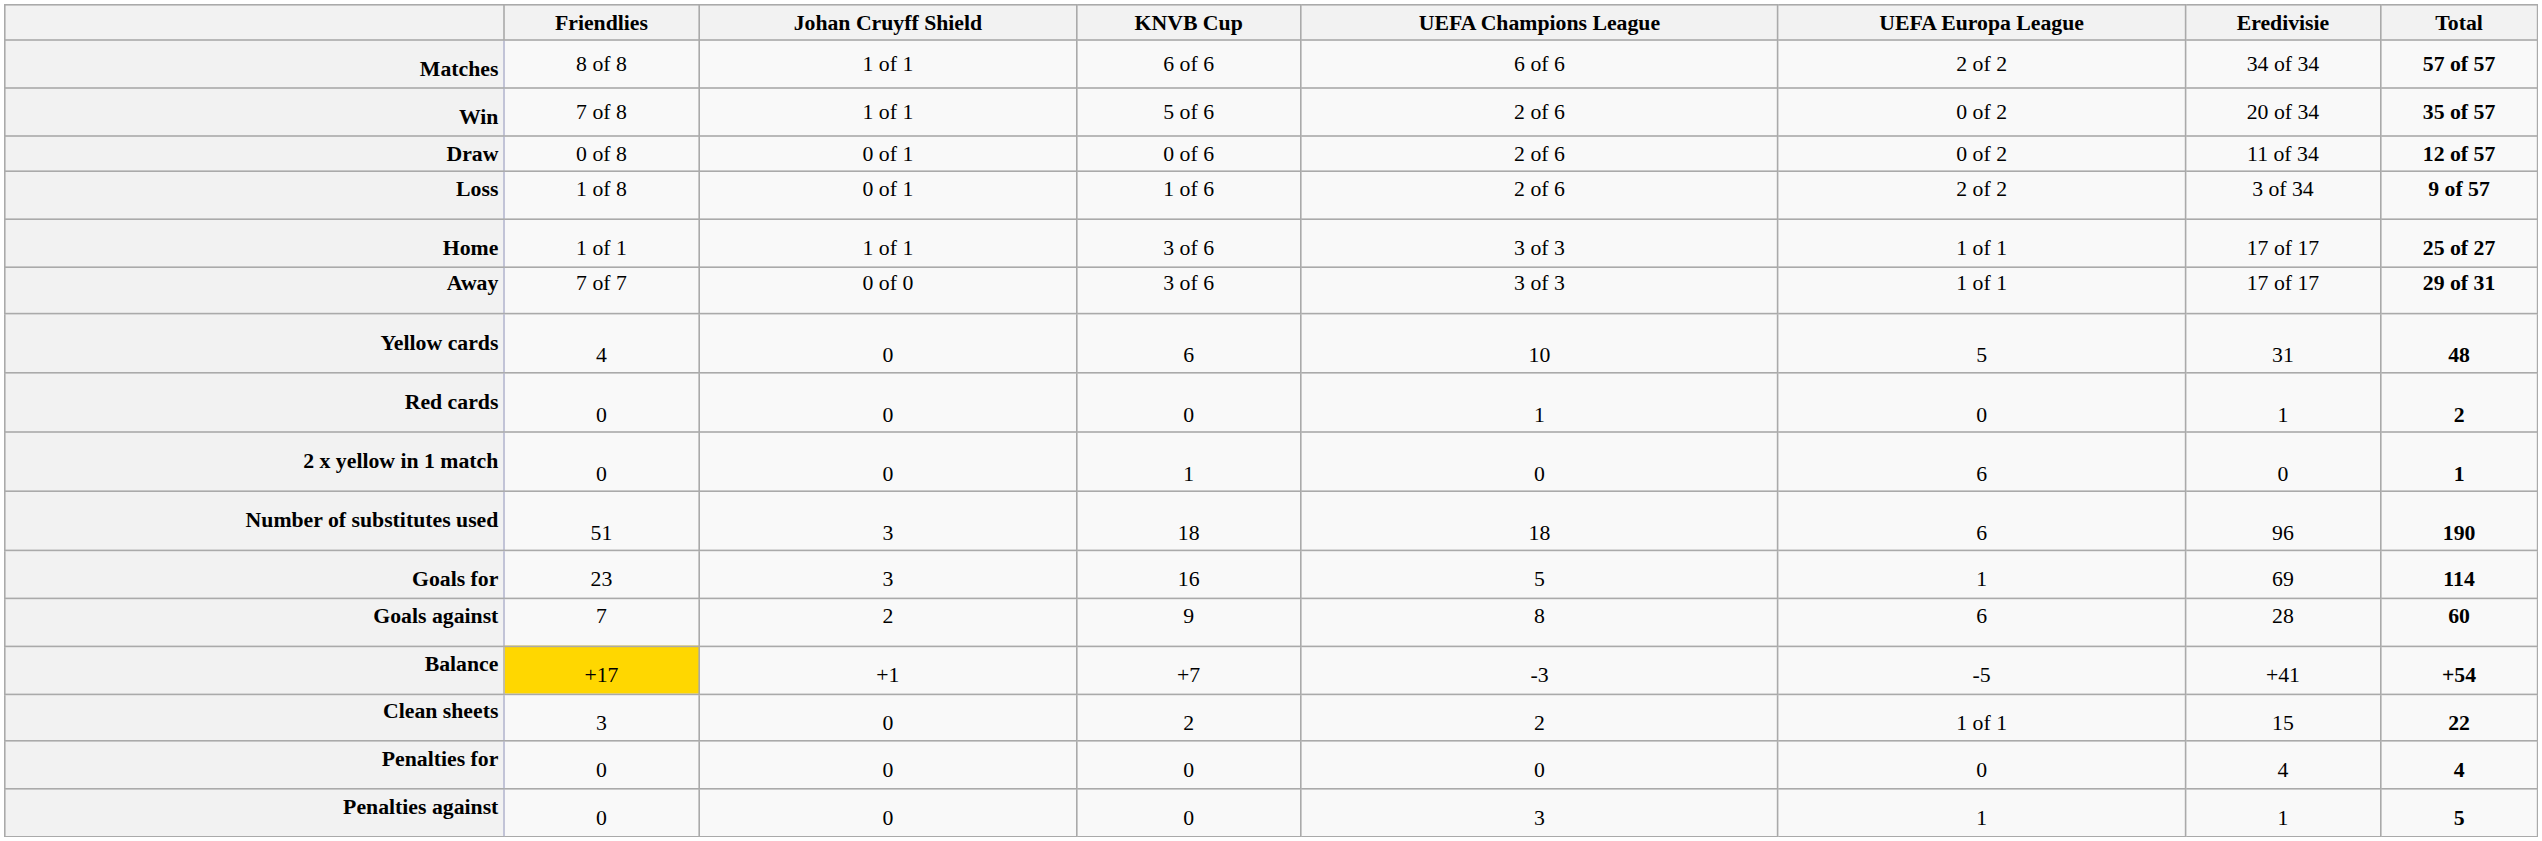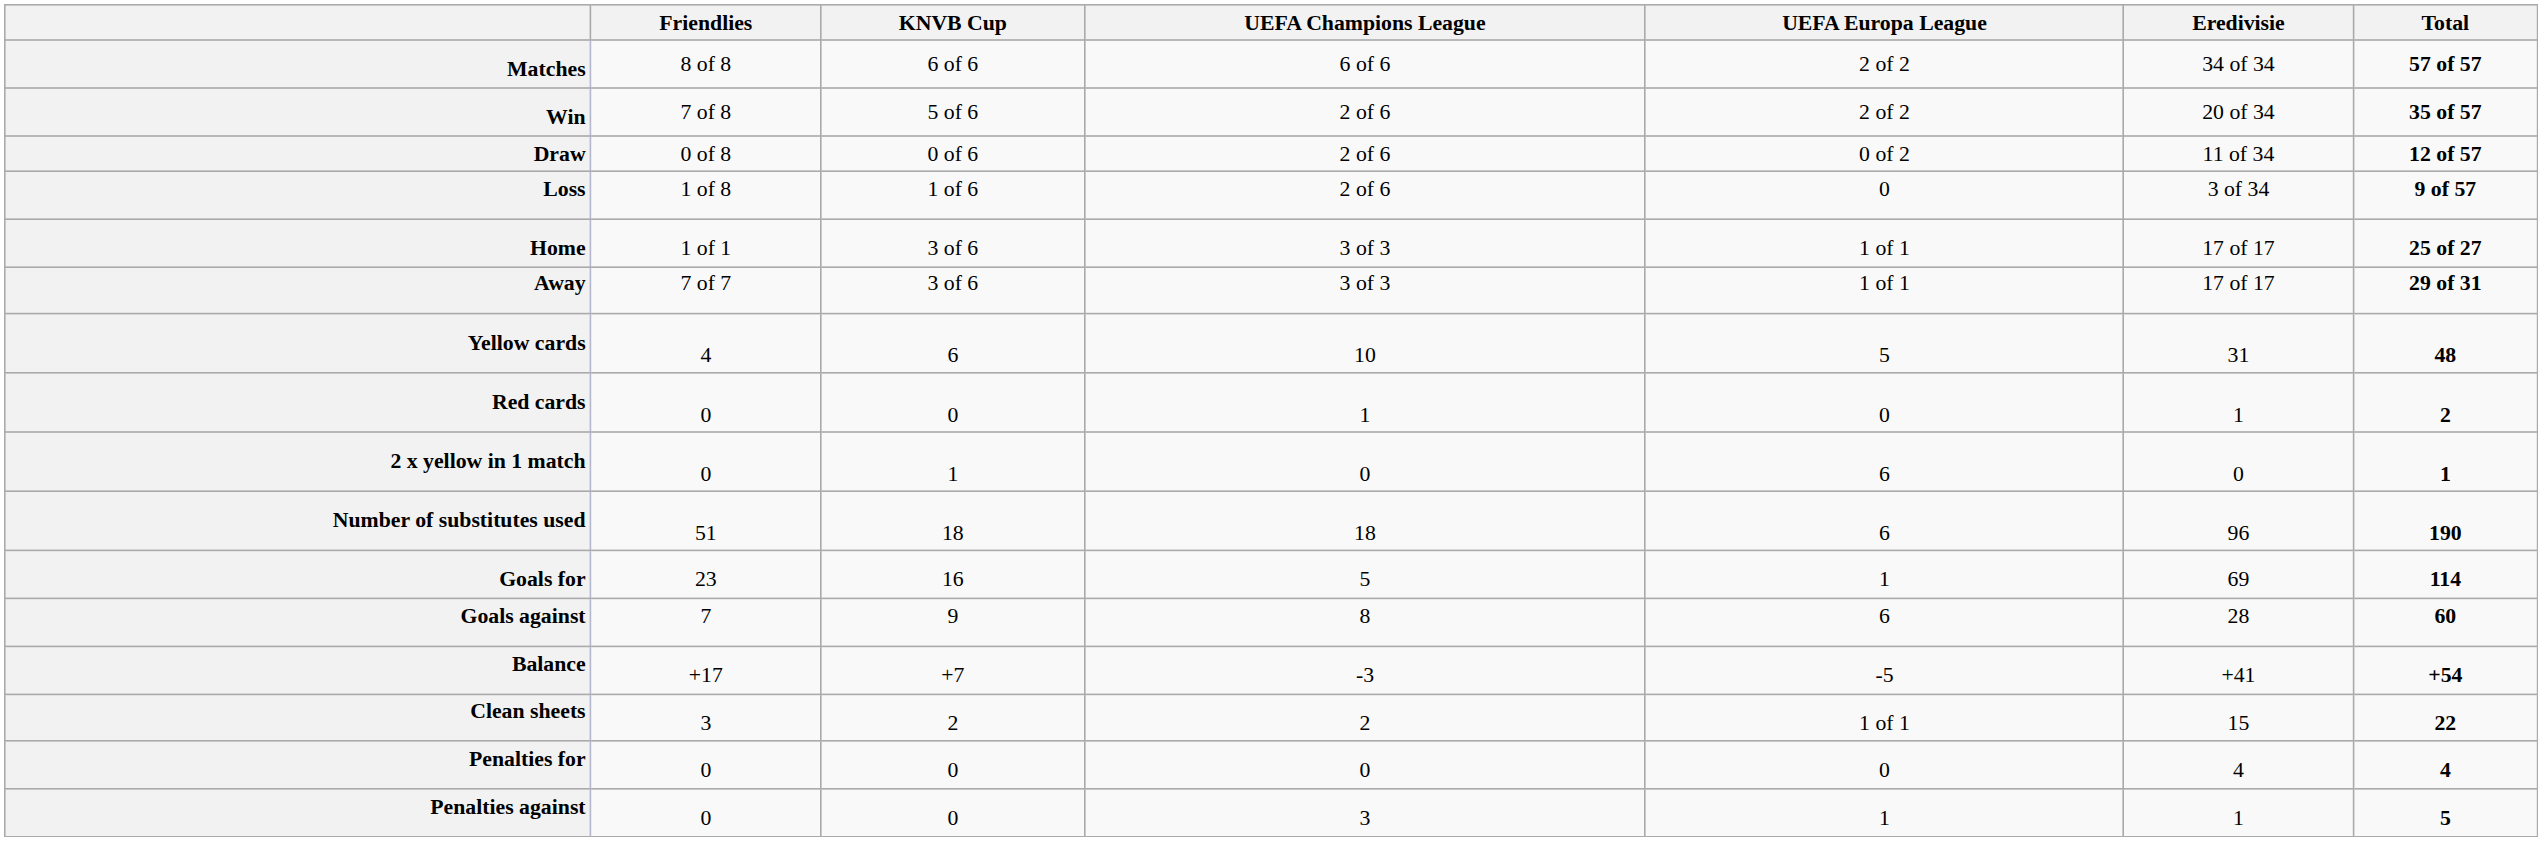- column: Johan Cruyff Shield | 1 of 1 | 1 of 1 | 0 of 1 | 0 of 1 | 1 of 1 | 0 of 0 | 0 | 0 | 0 | 3 | 3 | 2 | +1 | 0 | 0 | 0
Win | UEFA Europa League: 0 of 2 -> 2 of 2
Loss | UEFA Europa League: 2 of 2 -> 0
Balance | Friendlies: gold background -> no background
